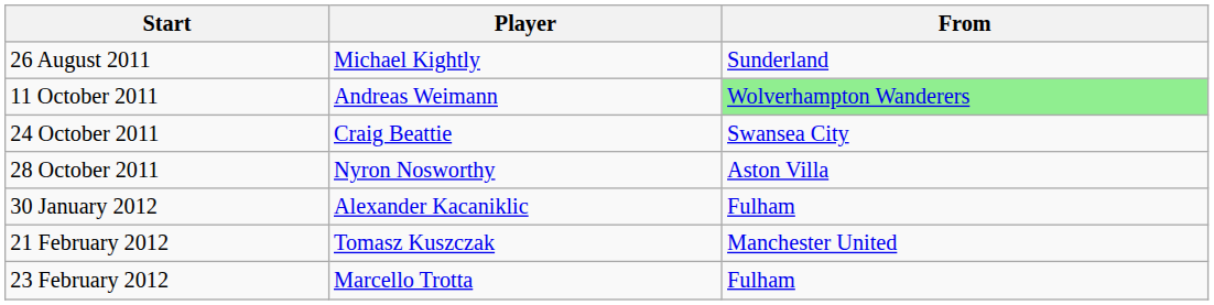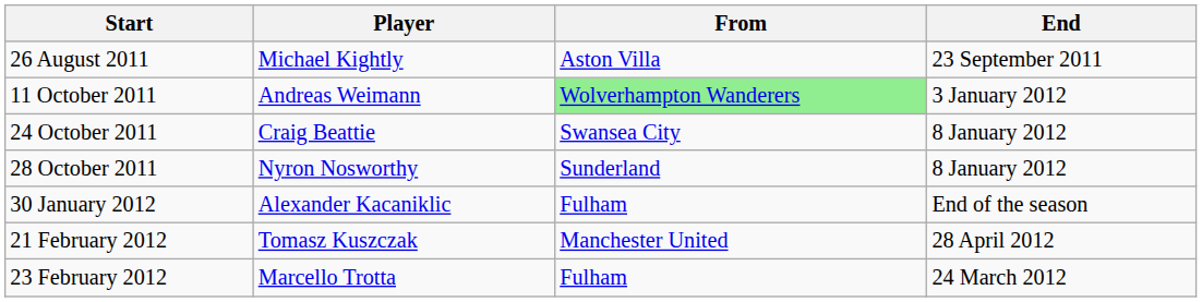+ column: End | 23 September 2011 | 3 January 2012 | 8 January 2012 | 8 January 2012 | End of the season | 28 April 2012 | 24 March 2012
26 August 2011 | From: Sunderland -> Aston Villa
28 October 2011 | From: Aston Villa -> Sunderland
